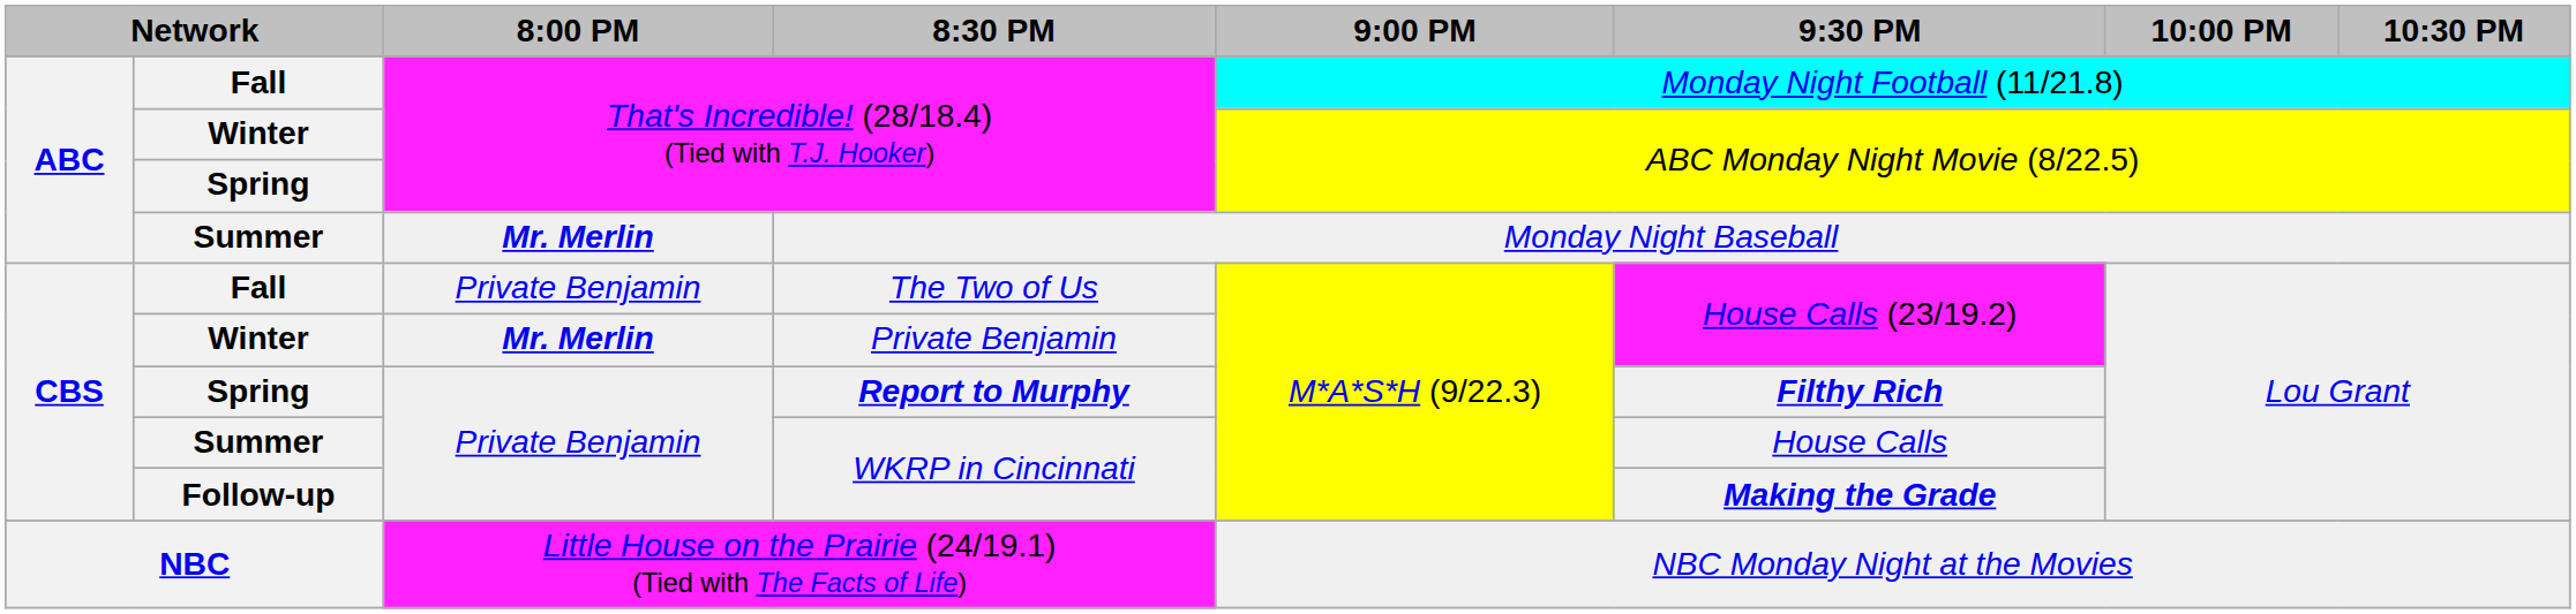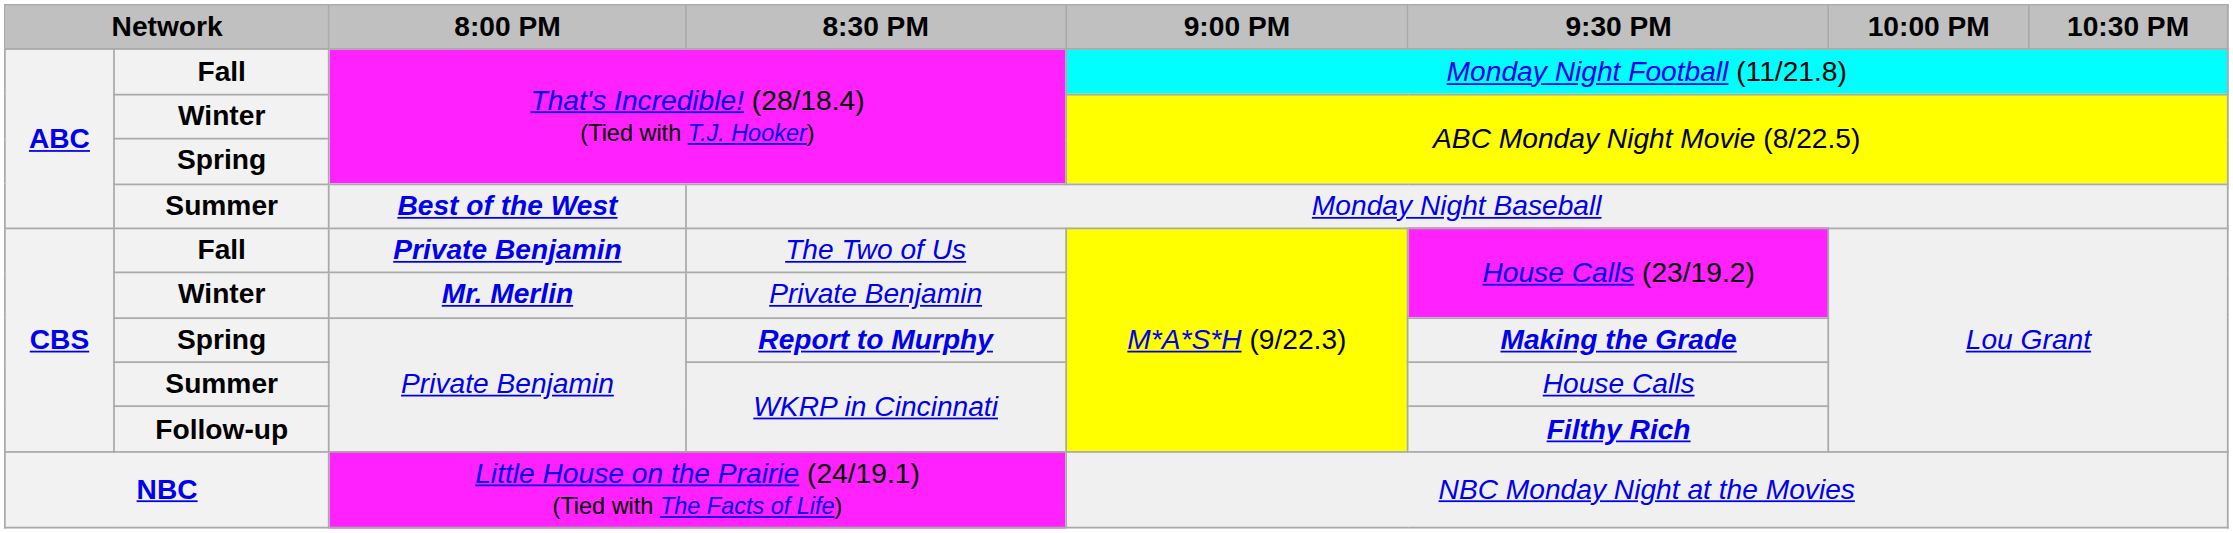Monday Night Baseball | 8:00 PM: Mr. Merlin -> Best of the West
The Two of Us | 8:00 PM: normal -> bold
Report to Murphy | 9:30 PM: Filthy Rich -> Making the Grade
Follow-up / WKRP in Cincinnati | 9:30 PM: Making the Grade -> Filthy Rich
